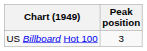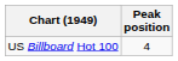US Billboard Hot 100 | Peak position: 3 -> 4
